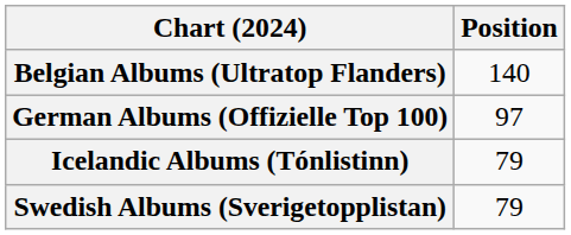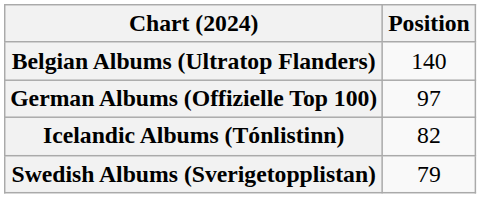Icelandic Albums (Tónlistinn) | Position: 79 -> 82
